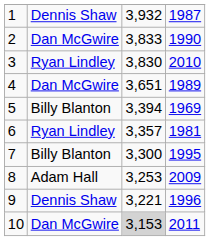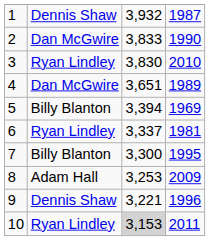6 | column 3: 3,357 -> 3,337
10 | column 2: Dan McGwire -> Ryan Lindley
